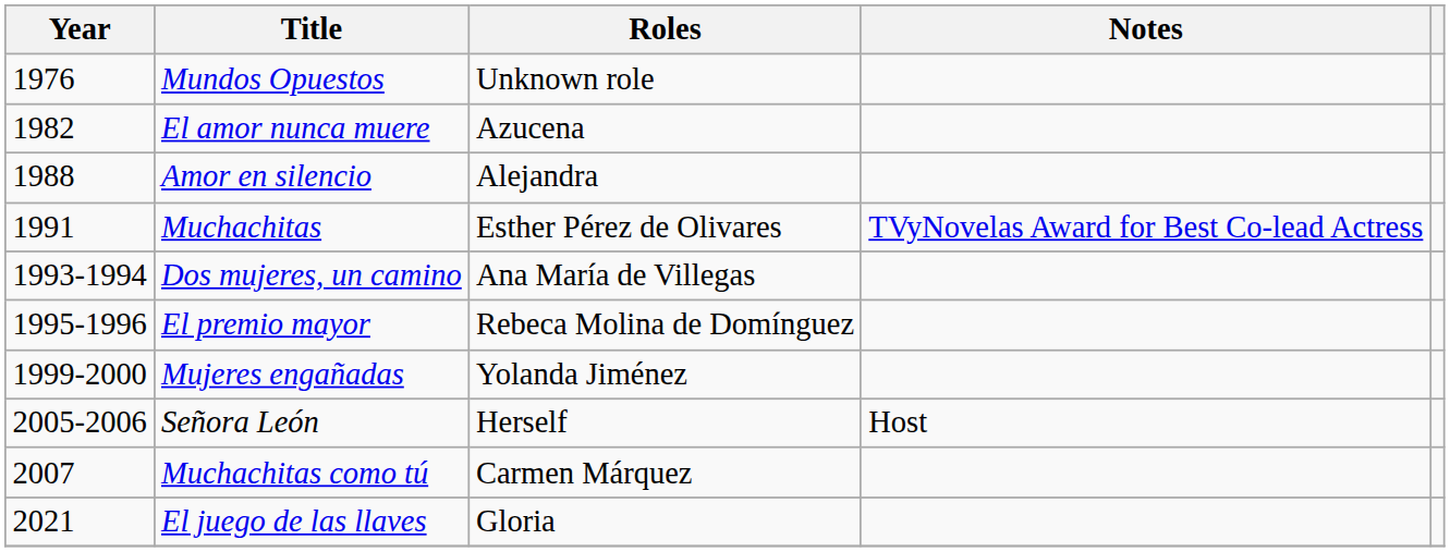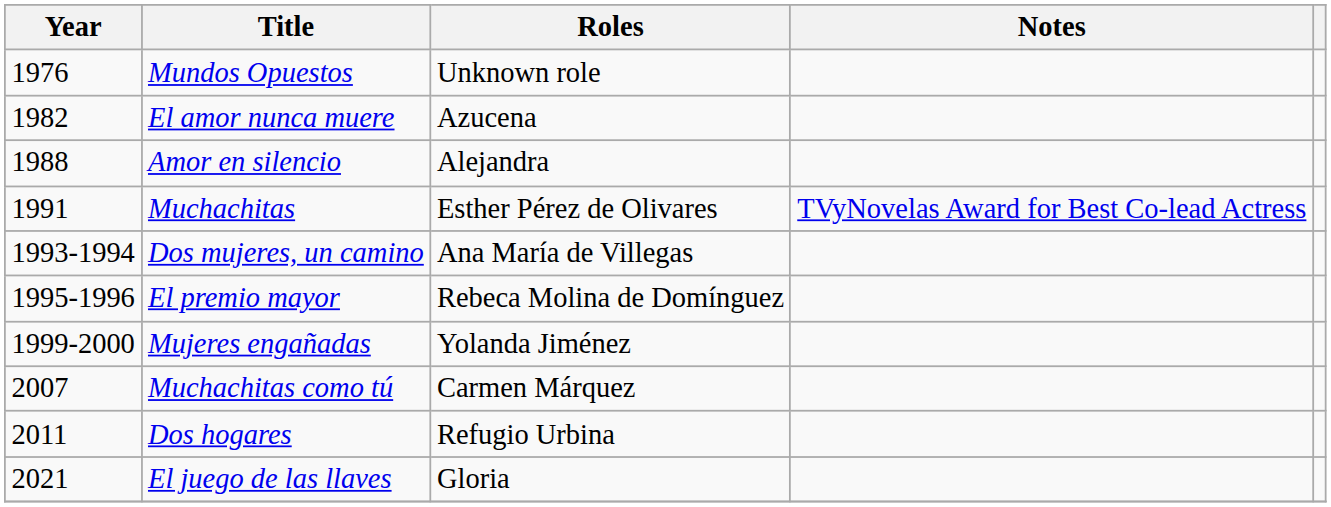- row: 2005-2006 | Señora León | Herself | Host
+ row: 2011 | Dos hogares | Refugio Urbina
